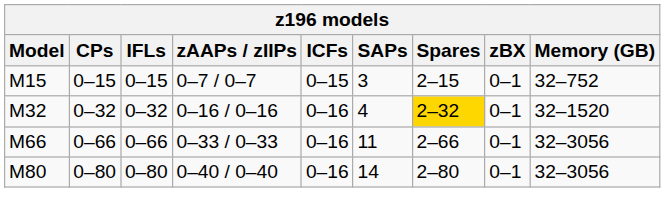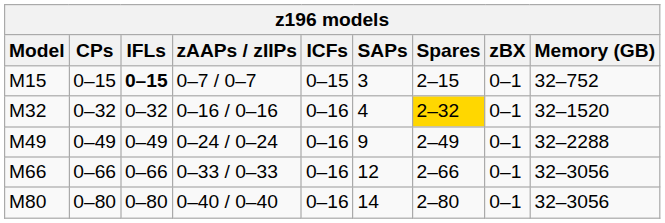M15 | IFLs: normal -> bold
+ row: M49 | 0–49 | 0–49 | 0–24 / 0–24 | 0–16 | 9 | 2–49 | 0–1 | 32–2288
M66 | SAPs: 11 -> 12
